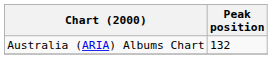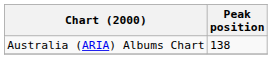Australia (ARIA) Albums Chart | Peak position: 132 -> 138
